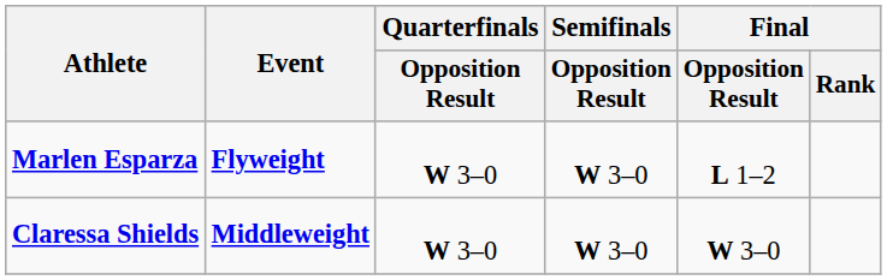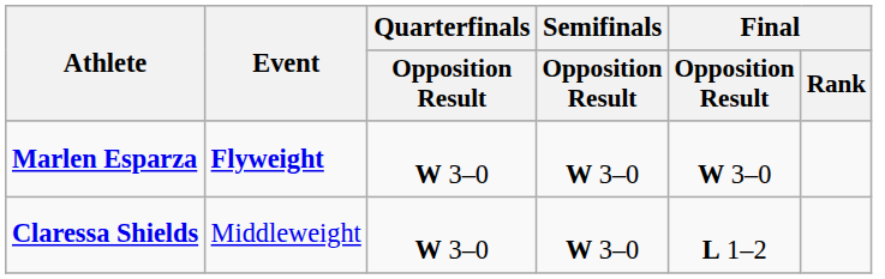Marlen Esparza | Final / Opposition Result: L 1–2 -> W 3–0
Claressa Shields | Event: bold -> normal
Claressa Shields | Final / Opposition Result: W 3–0 -> L 1–2
